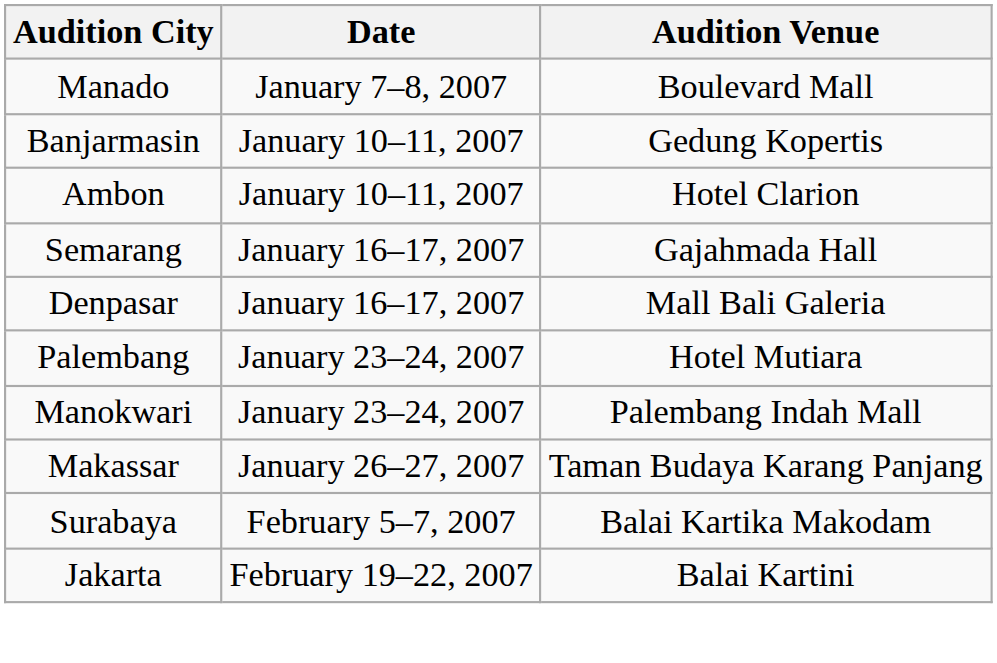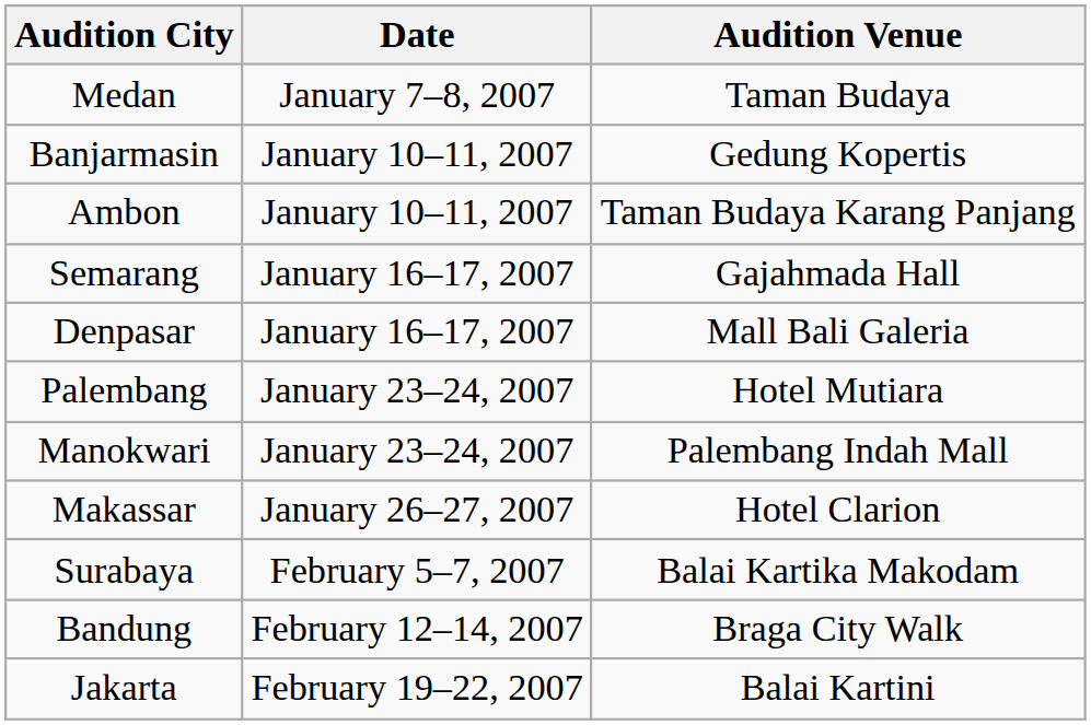+ row: Medan | January 7–8, 2007 | Taman Budaya
- row: Manado | January 7–8, 2007 | Boulevard Mall
Ambon | Audition Venue: Hotel Clarion -> Taman Budaya Karang Panjang
Makassar | Audition Venue: Taman Budaya Karang Panjang -> Hotel Clarion
+ row: Bandung | February 12–14, 2007 | Braga City Walk
